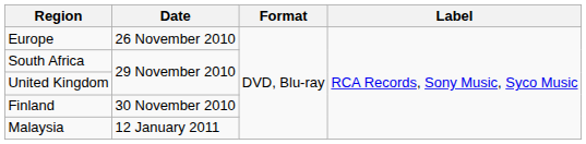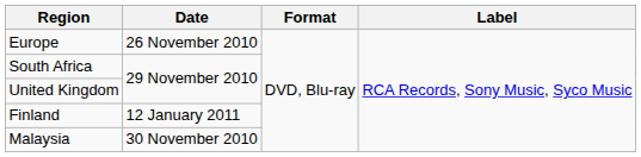Finland | Date: 30 November 2010 -> 12 January 2011
Malaysia | Date: 12 January 2011 -> 30 November 2010
